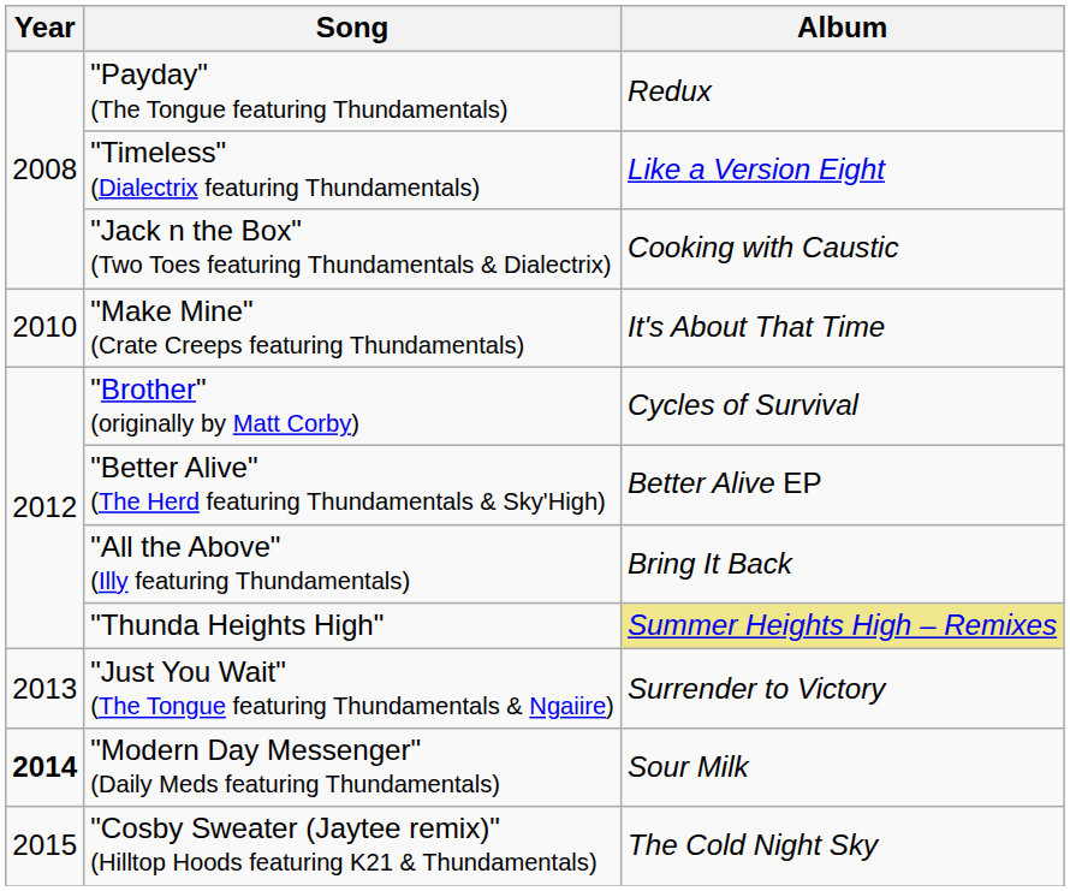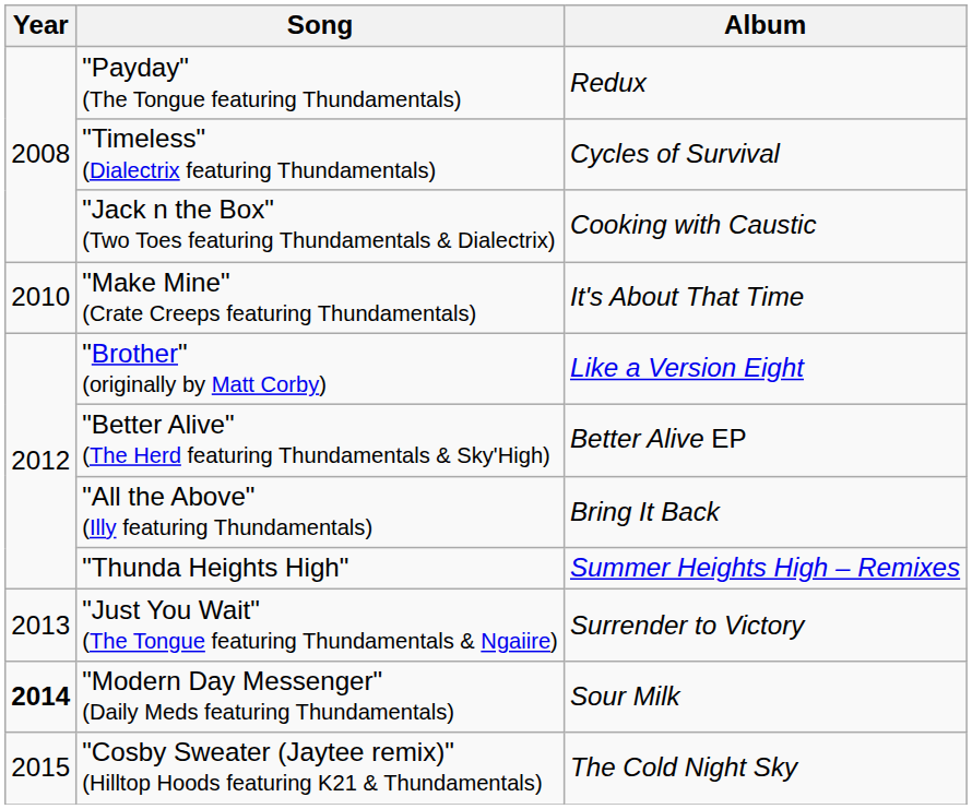"Timeless" (Dialectrix featuring Thundamentals) | Album: Like a Version Eight -> Cycles of Survival
"Brother" (originally by Matt Corby) | Album: Cycles of Survival -> Like a Version Eight
"Thunda Heights High" | Album: khaki background -> no background
